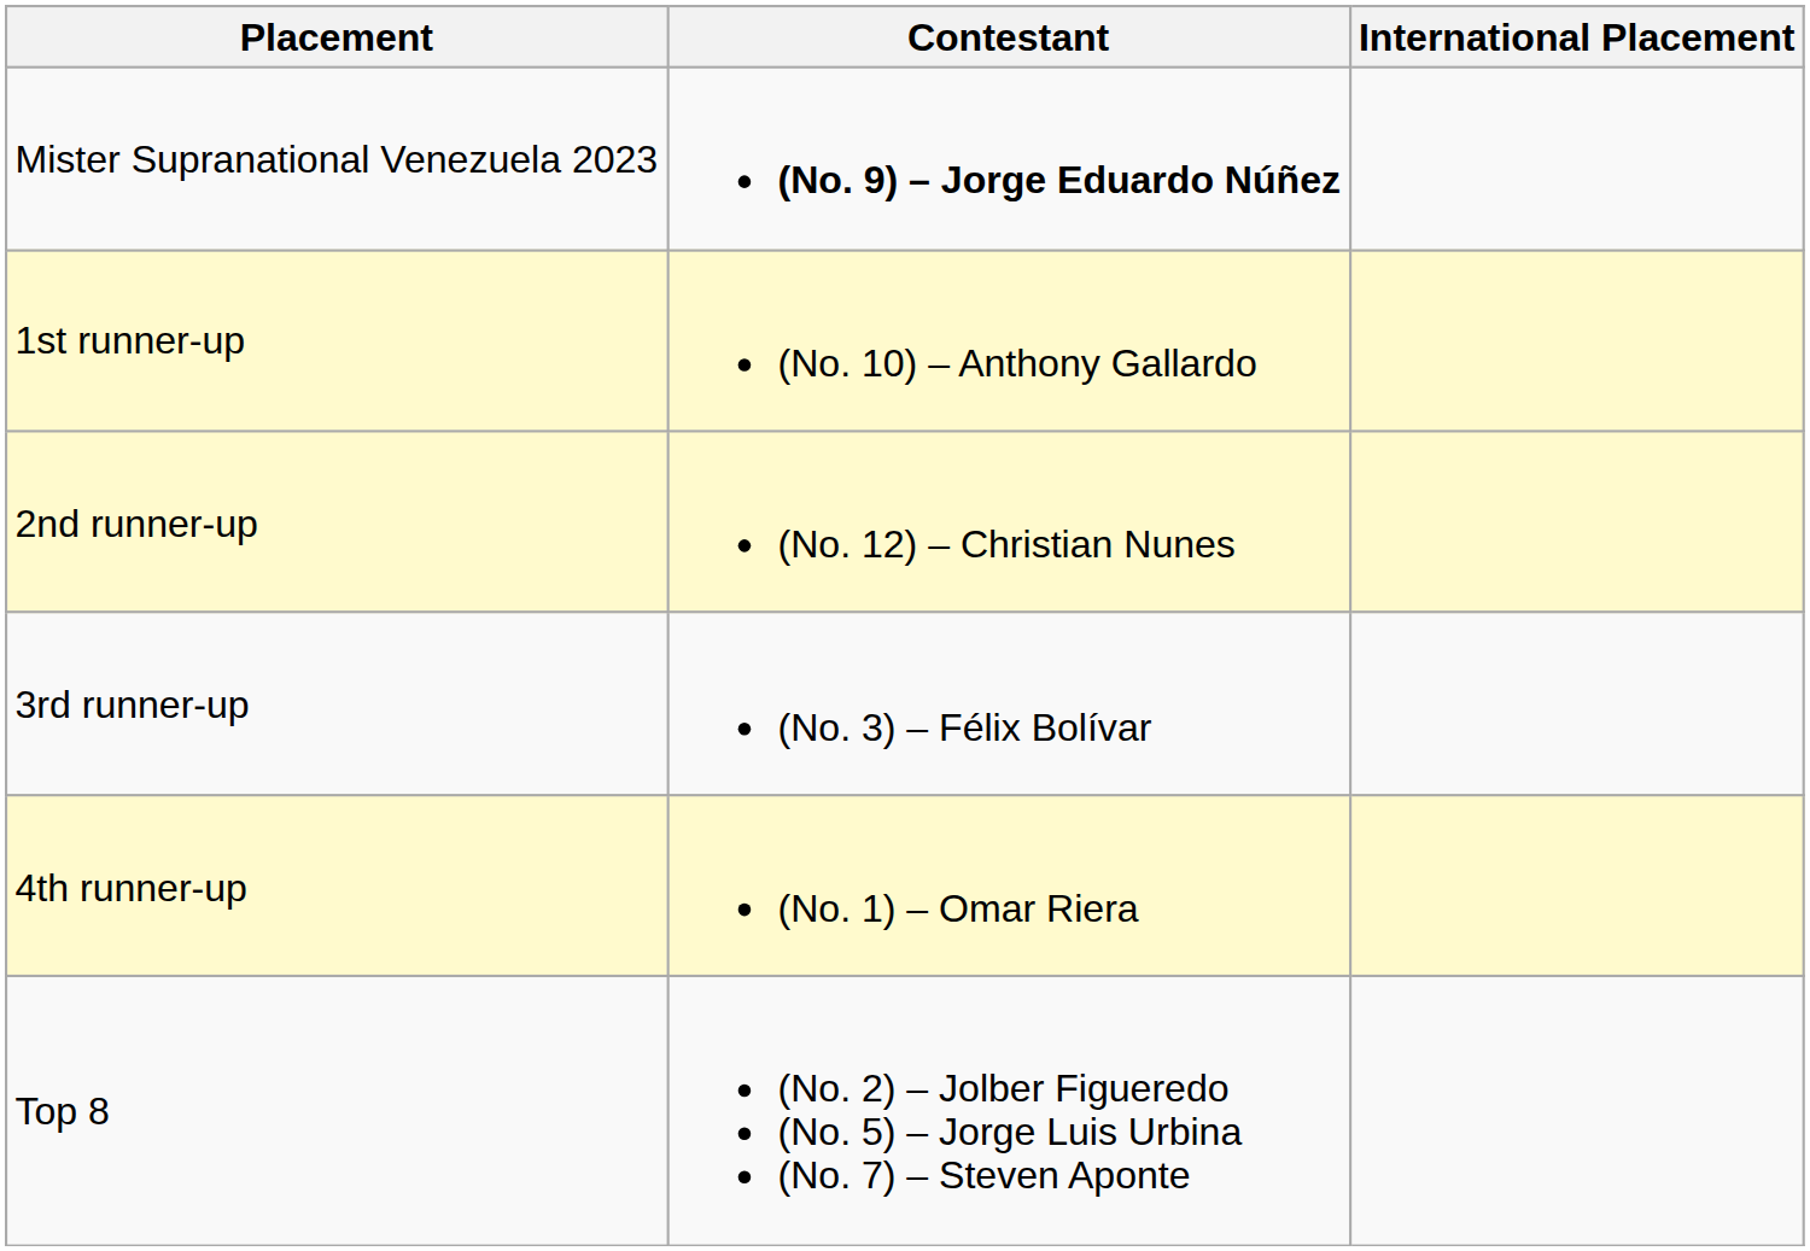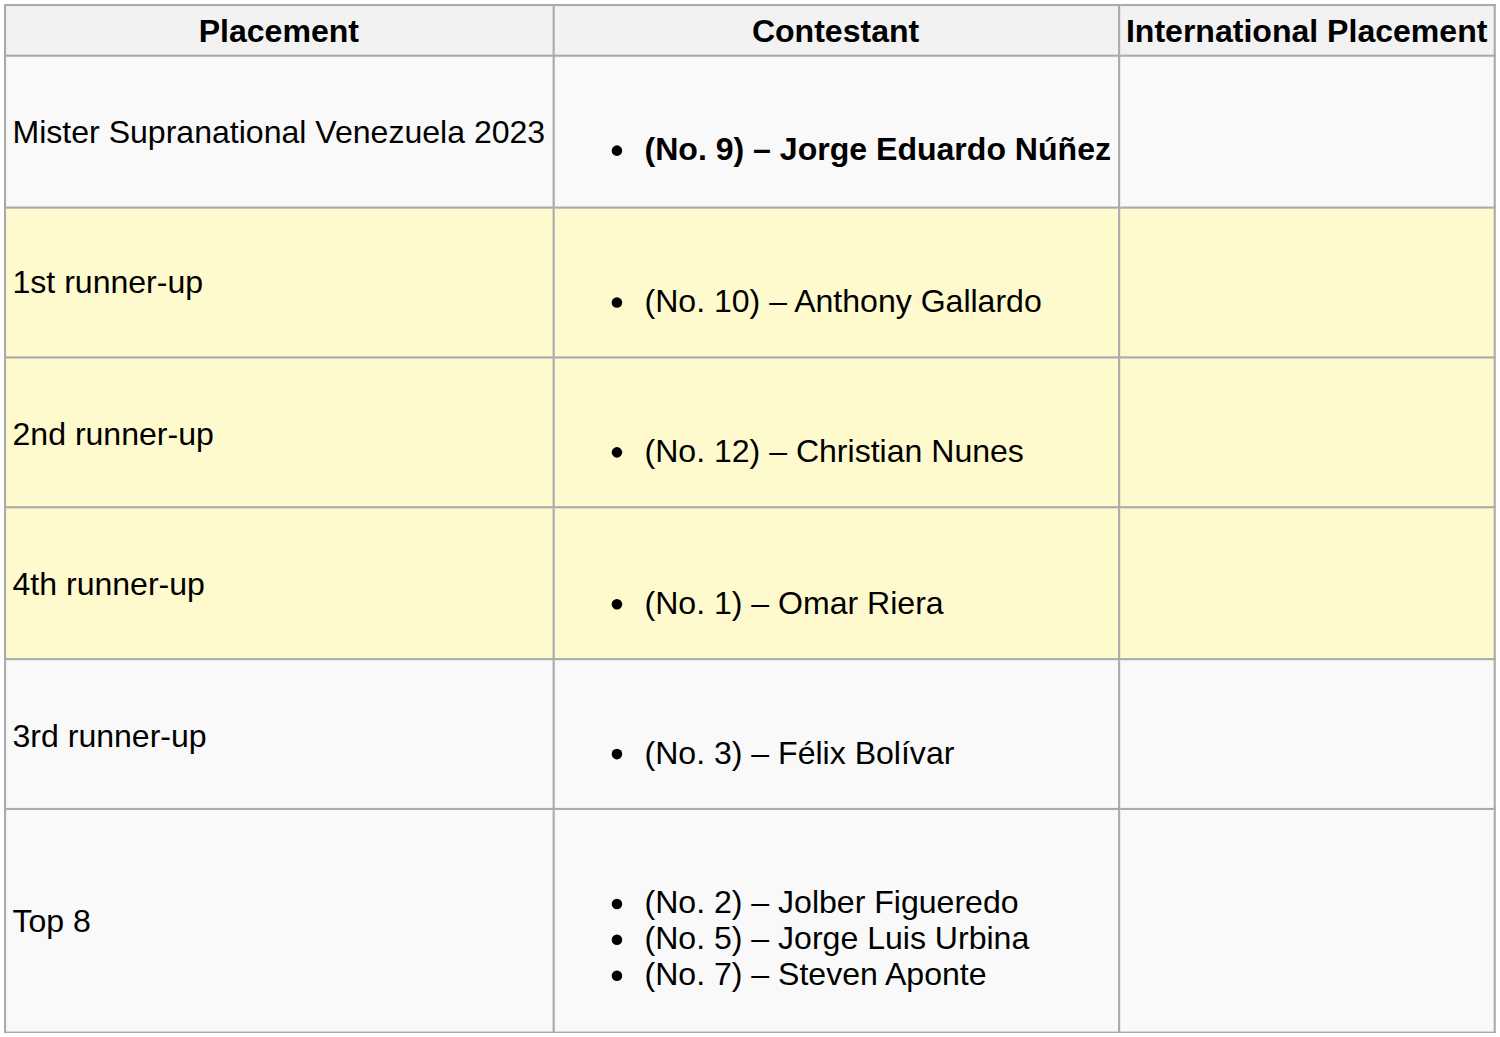rows swapped: 3rd runner-up <-> 4th runner-up
